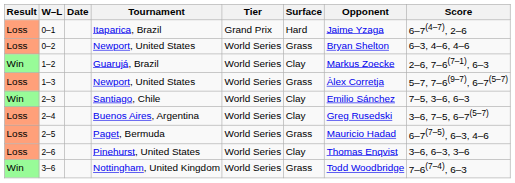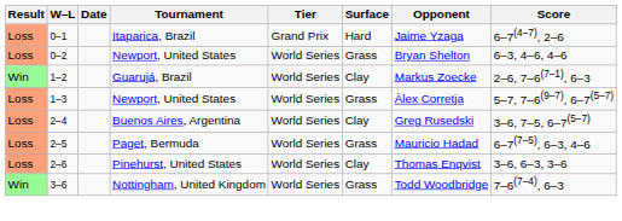- row: Win | 2–3 | Santiago, Chile | World Series | Clay | Emilio Sánchez | 7–5, 3–6, 6–3
